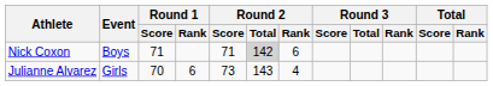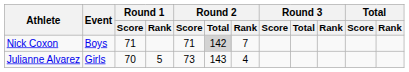Nick Coxon | Round 2 / Rank: 6 -> 7
Julianne Alvarez | Round 1 / Rank: 6 -> 5
